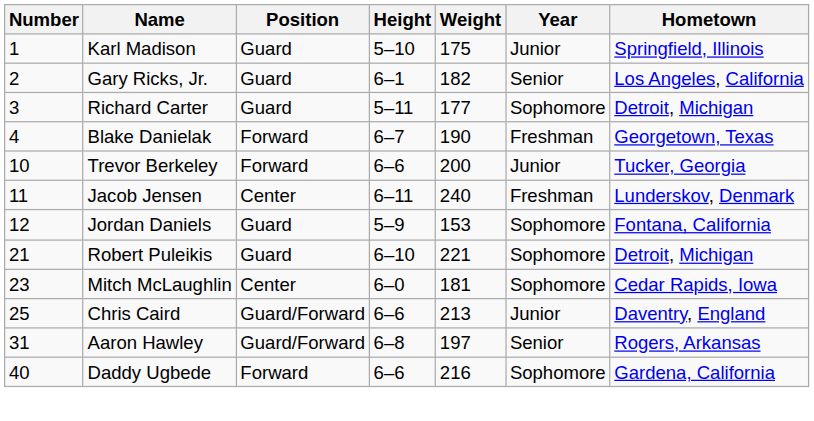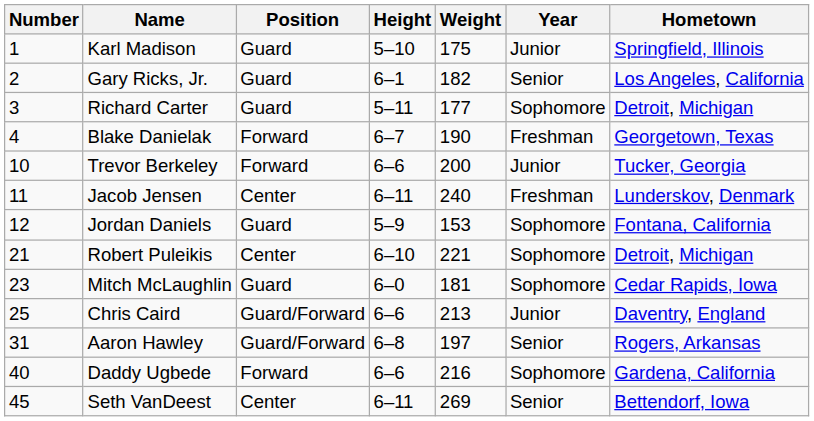Robert Puleikis | Position: Guard -> Center
Mitch McLaughlin | Position: Center -> Guard
+ row: 45 | Seth VanDeest | Center | 6–11 | 269 | Senior | Bettendorf, Iowa
